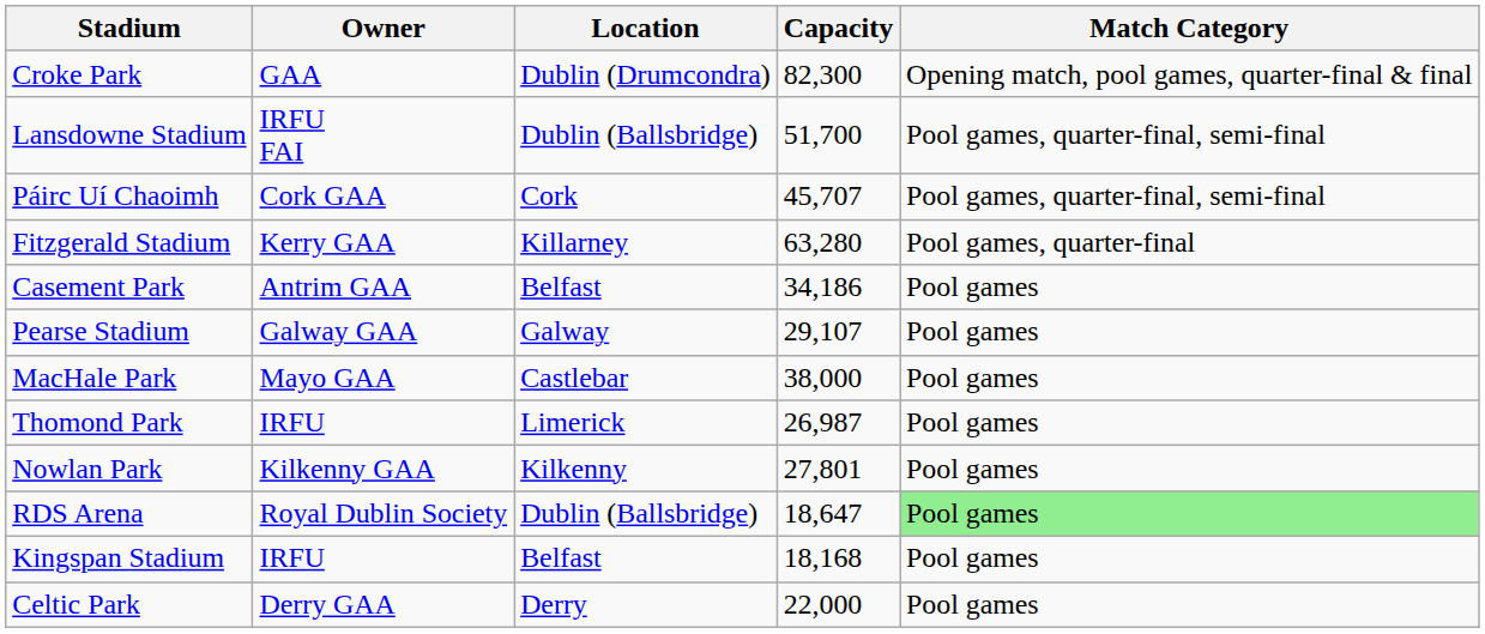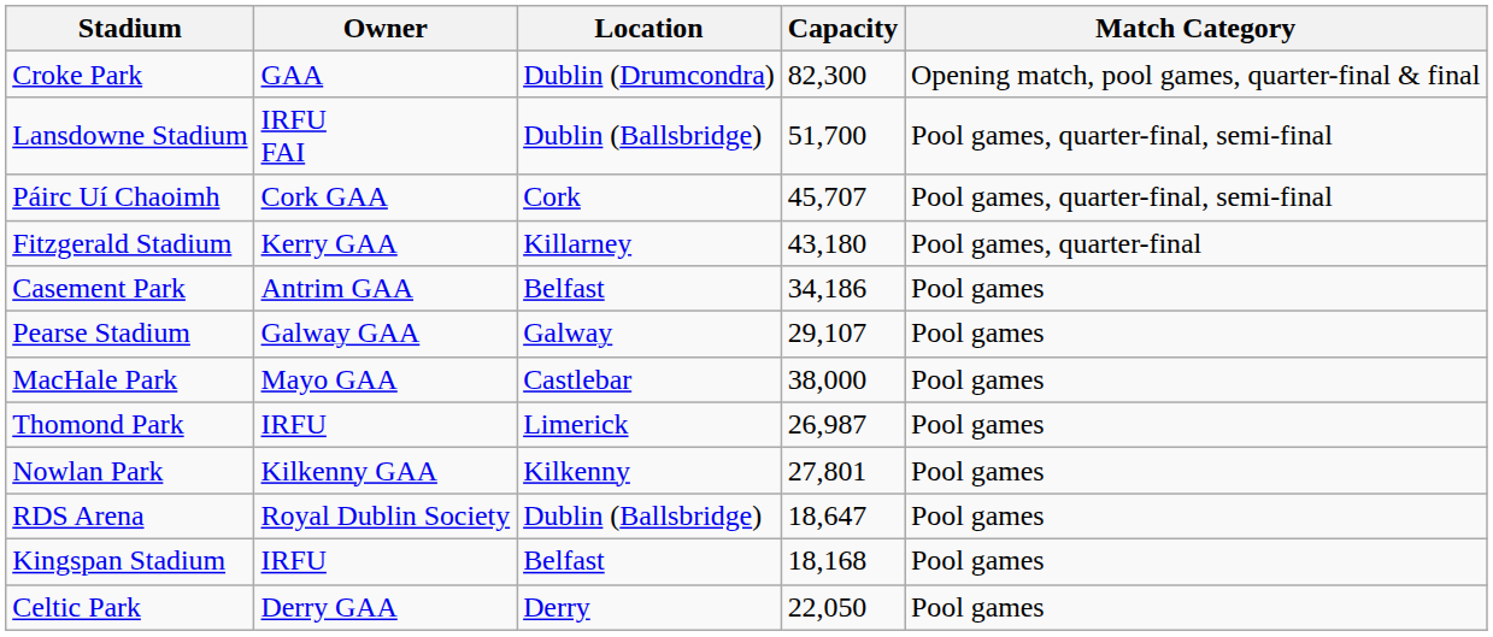Fitzgerald Stadium | Capacity: 63,280 -> 43,180
RDS Arena | Match Category: lightgreen background -> no background
Celtic Park | Capacity: 22,000 -> 22,050
